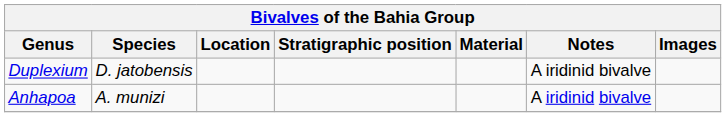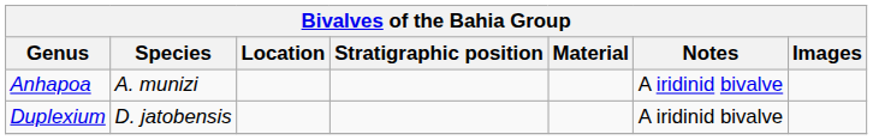rows swapped: Anhapoa <-> Duplexium
